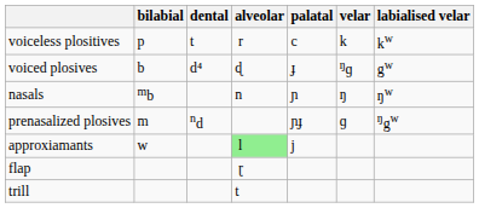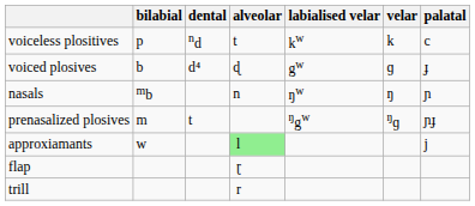columns swapped: palatal <-> labialised velar
voiceless plositives | dental: t -> nd
voiceless plositives | alveolar: r -> t
voiced plosives | velar: ŋɡ -> ɡ
prenasalized plosives | dental: nd -> t
prenasalized plosives | velar: ɡ -> ŋɡ
trill | alveolar: t -> r
